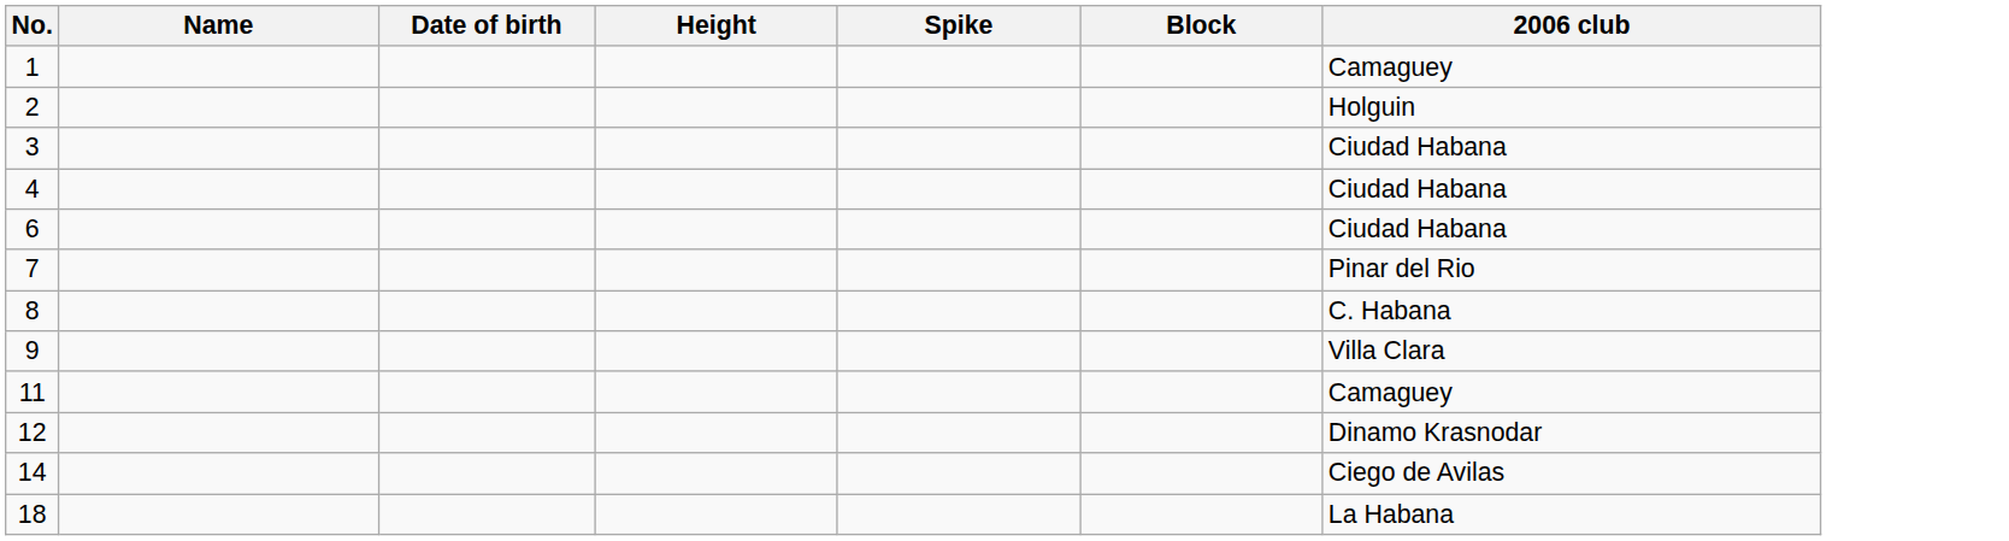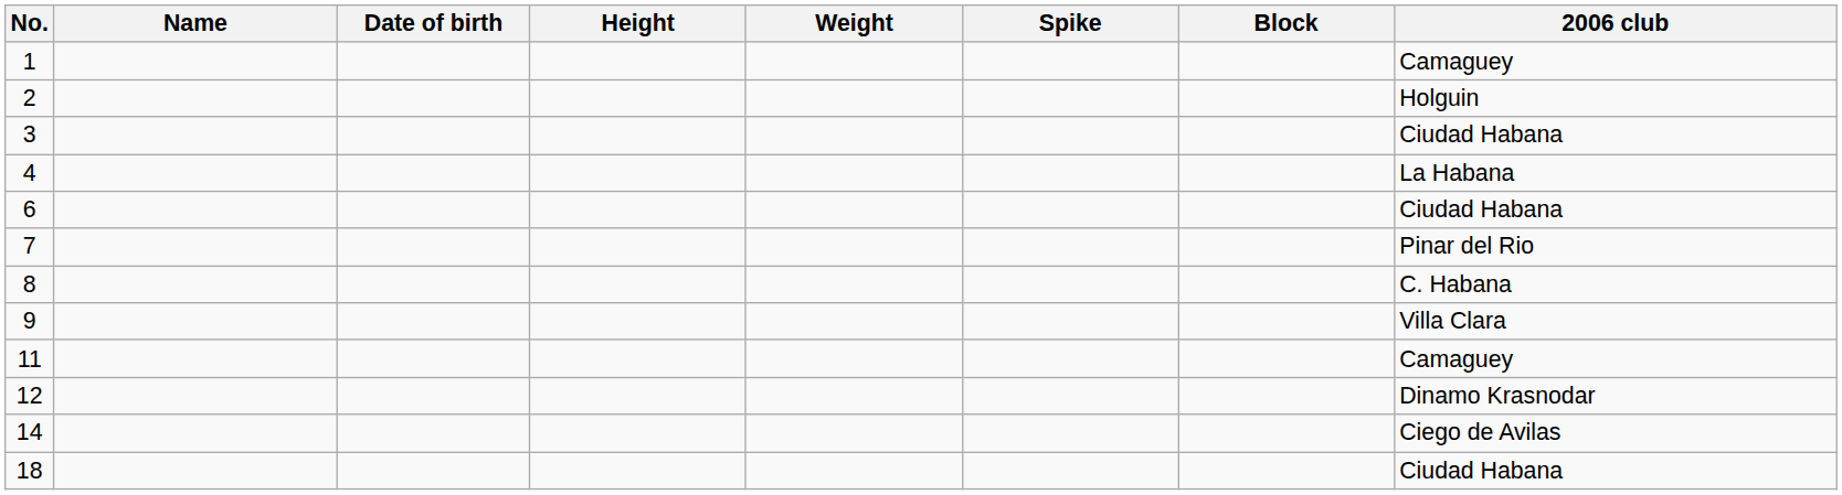+ column: Weight
4 | 2006 club: Ciudad Habana -> La Habana
18 | 2006 club: La Habana -> Ciudad Habana
